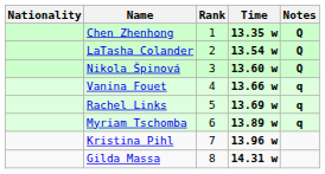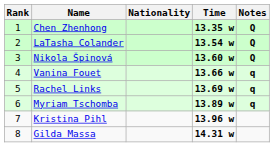columns swapped: Rank <-> Nationality
